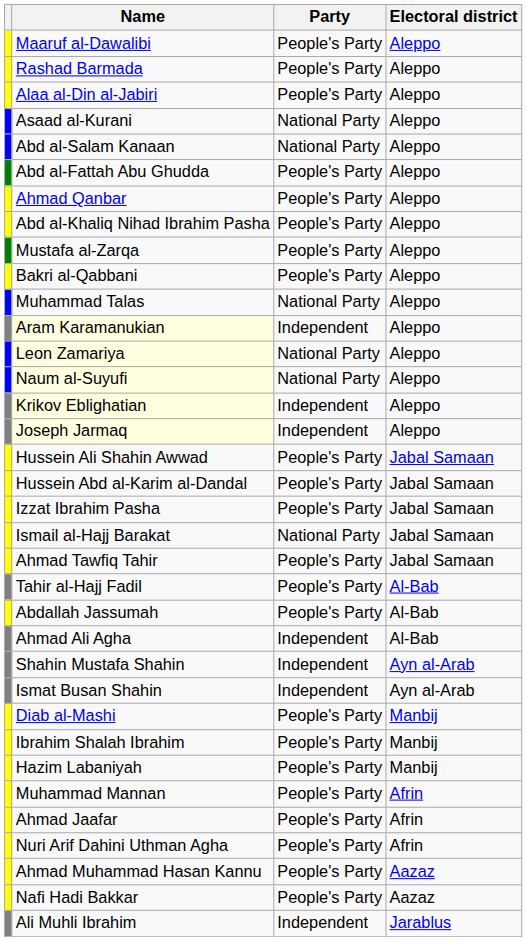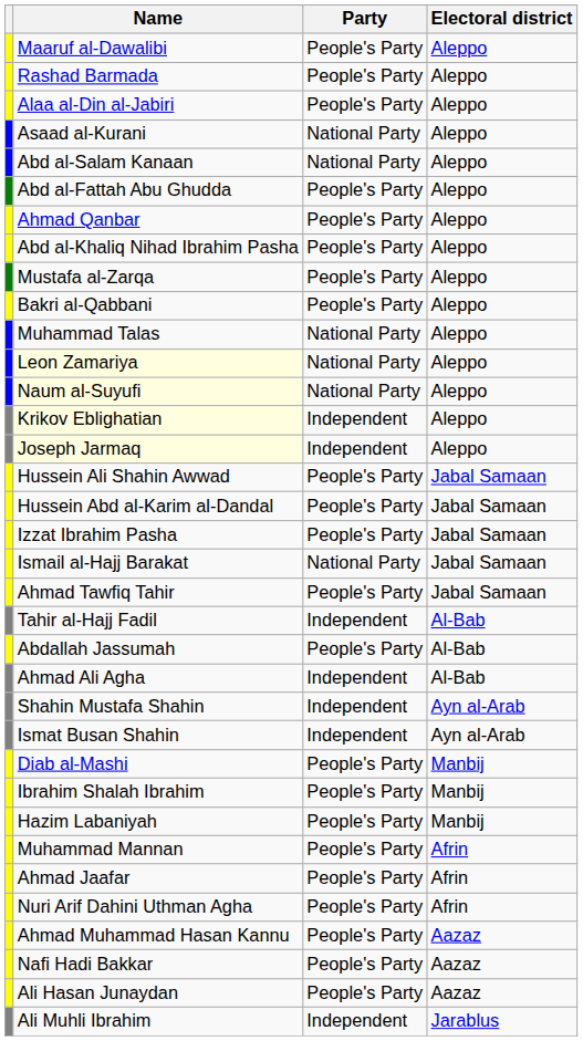- row: Aram Karamanukian | Independent | Aleppo
Tahir al-Hajj Fadil | Party: People's Party -> Independent
+ row: Ali Hasan Junaydan | People's Party | Aazaz
